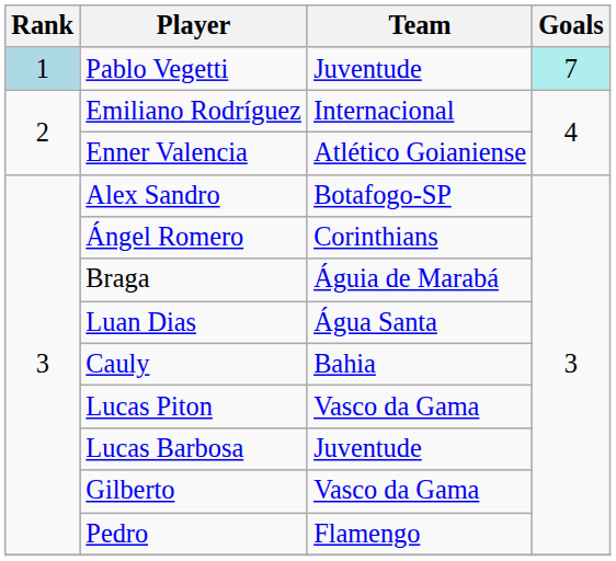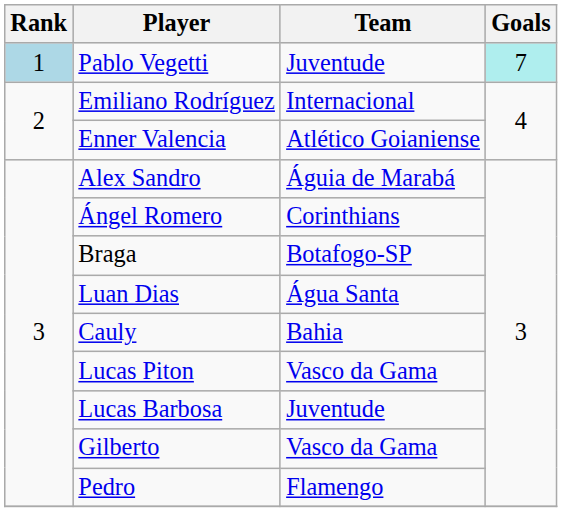Alex Sandro | Team: Botafogo-SP -> Águia de Marabá
Braga | Team: Águia de Marabá -> Botafogo-SP
